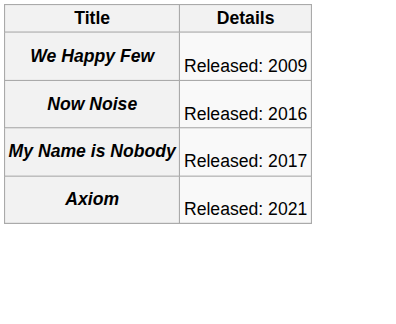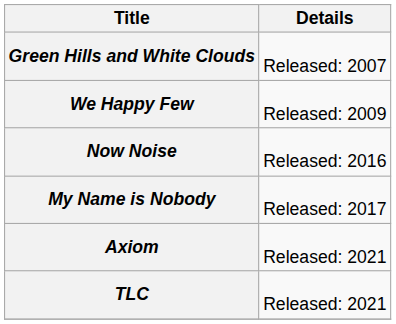+ row: Green Hills and White Clouds | Released: 2007
+ row: TLC | Released: 2021
